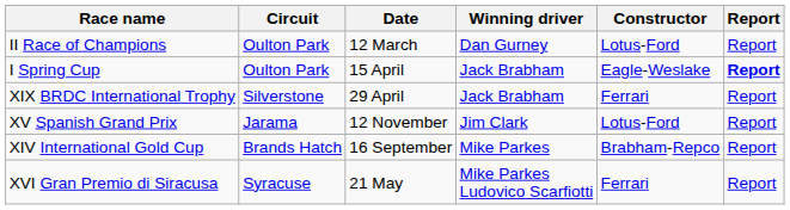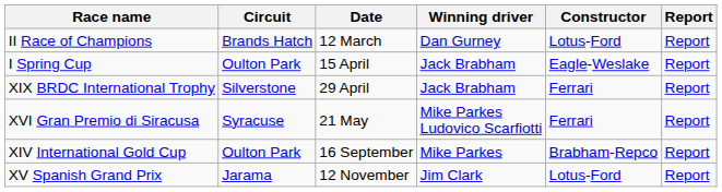II Race of Champions | Circuit: Oulton Park -> Brands Hatch
I Spring Cup | Report: bold -> normal
rows swapped: XVI Gran Premio di Siracusa <-> XV Spanish Grand Prix
XIV International Gold Cup | Circuit: Brands Hatch -> Oulton Park
